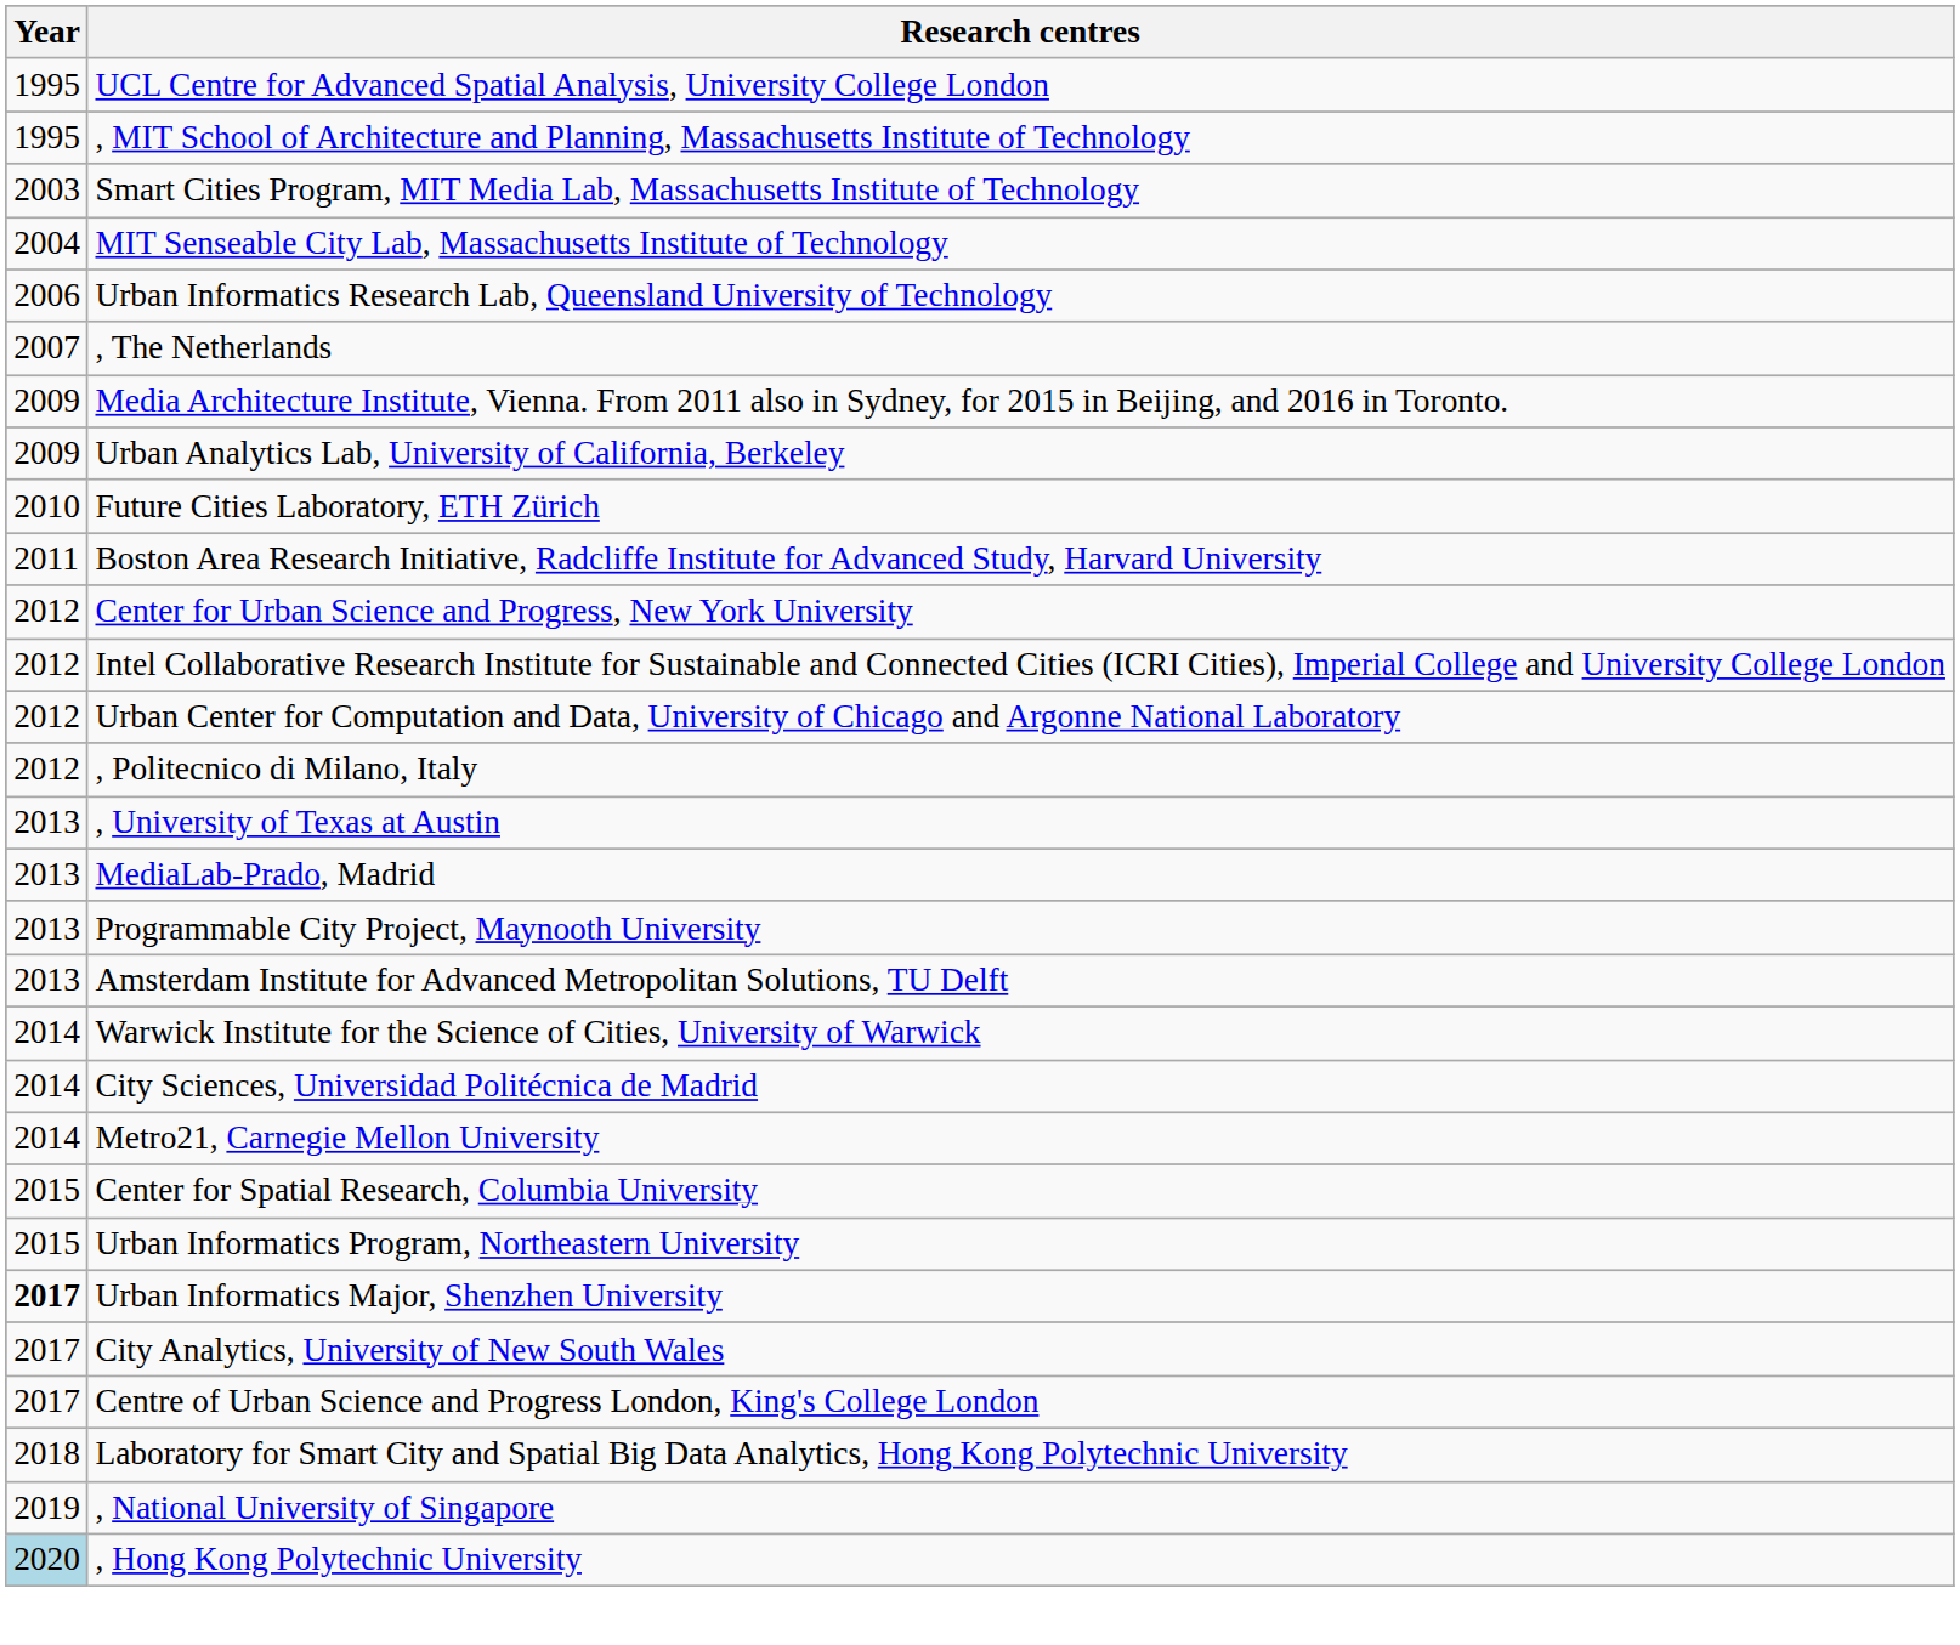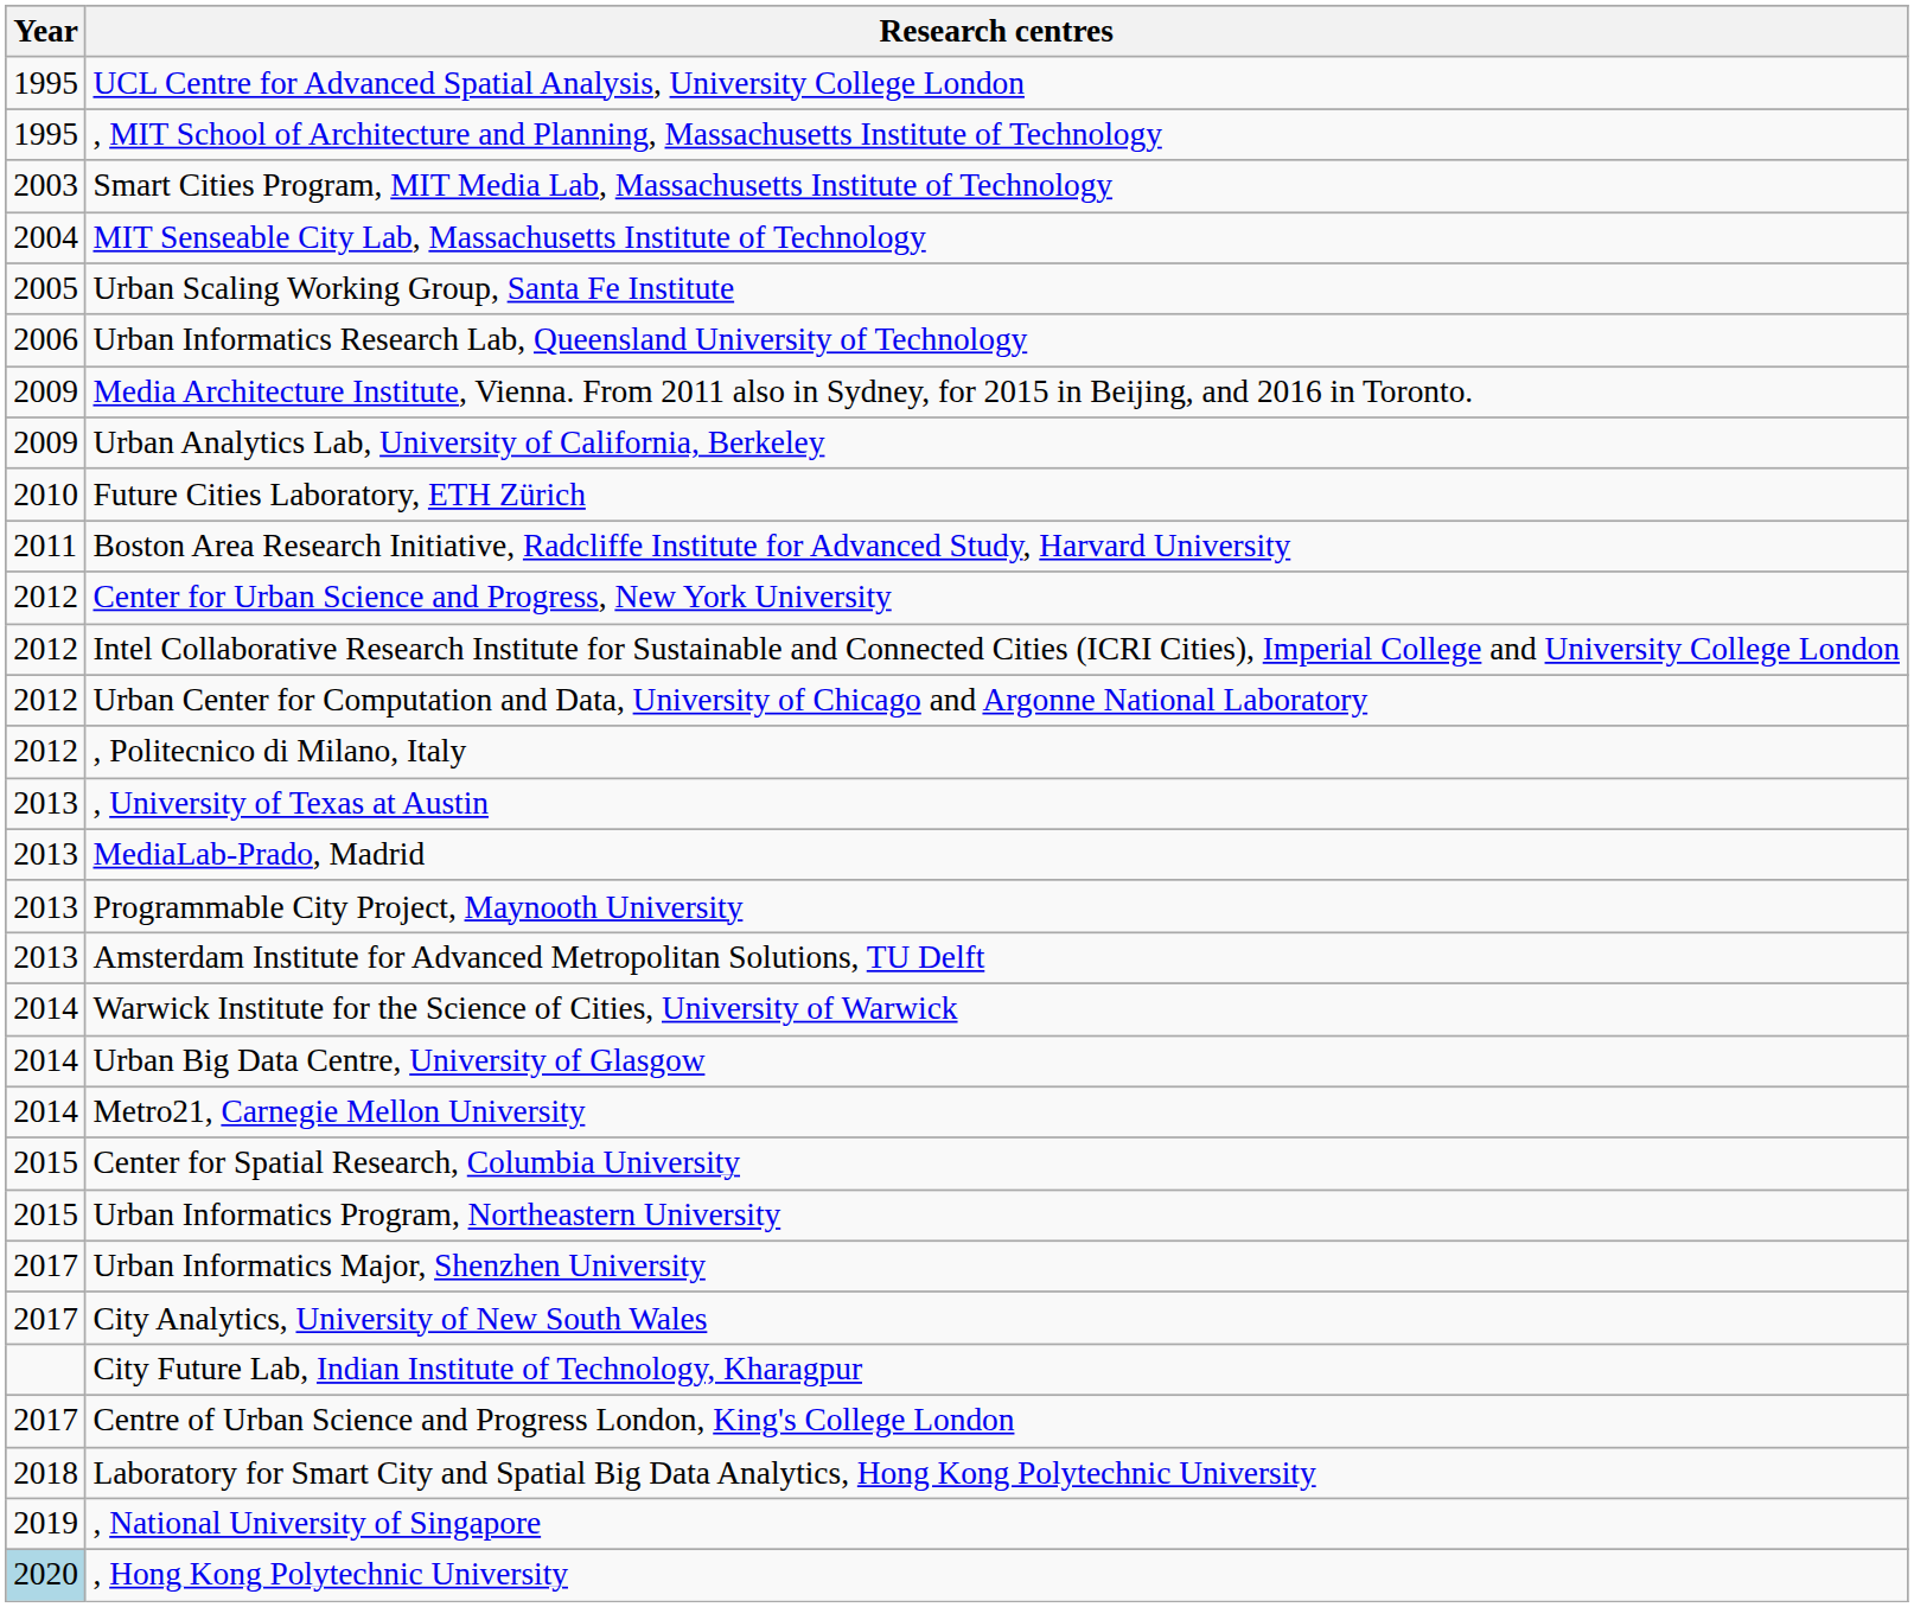+ row: 2005 | Urban Scaling Working Group, Santa Fe Institute
- row: 2007 | , The Netherlands
+ row: 2014 | Urban Big Data Centre, University of Glasgow
- row: 2014 | City Sciences, Universidad Politécnica de Madrid
Urban Informatics Major, Shenzhen University | Year: bold -> normal
+ row: City Future Lab, Indian Institute of Technology, Kharagpur
